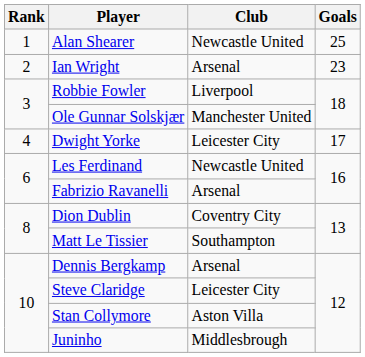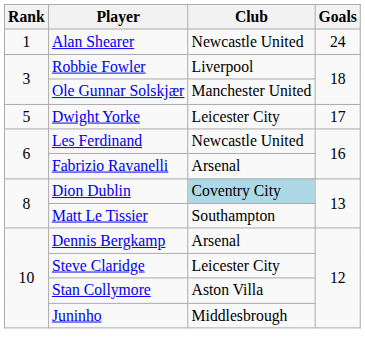Alan Shearer | Goals: 25 -> 24
- row: 2 | Ian Wright | Arsenal | 23
Dwight Yorke | Rank: 4 -> 5
Dion Dublin | Club: no background -> lightblue background
